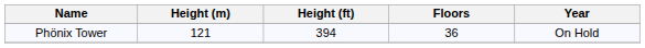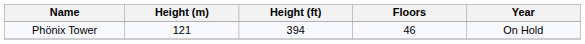Phönix Tower | Floors: 36 -> 46
